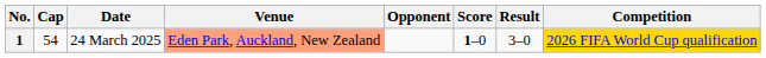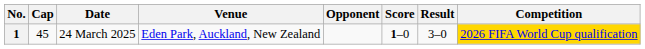1 | Cap: 54 -> 45
1 | Venue: lightsalmon background -> no background
